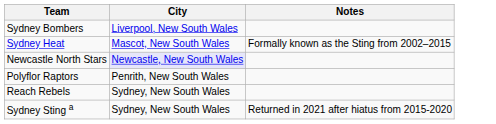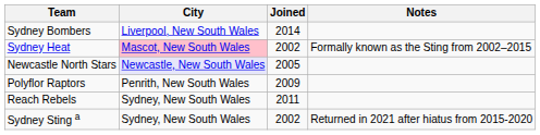+ column: Joined | 2014 | 2002 | 2005 | 2009 | 2011 | 2002
Sydney Heat | City: no background -> pink background
